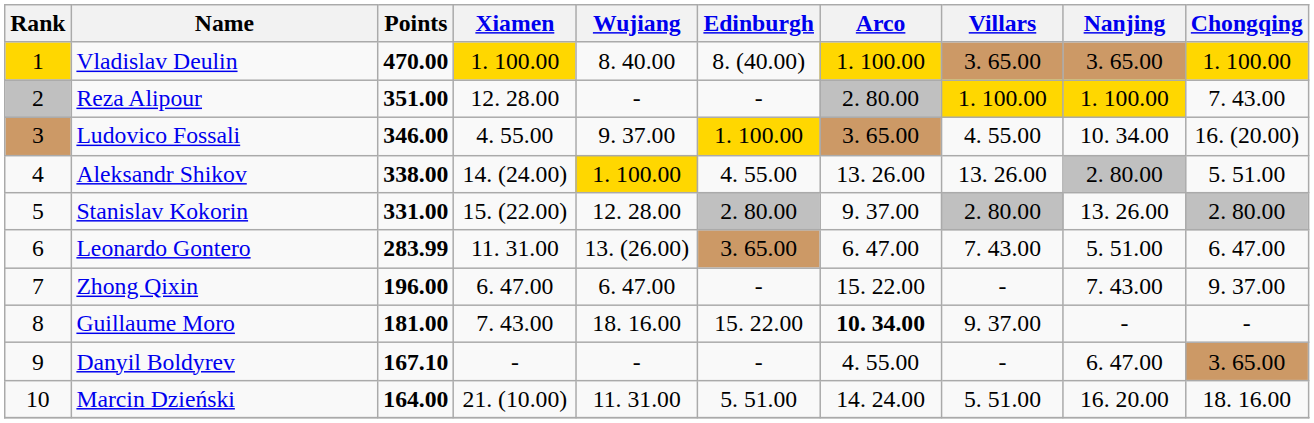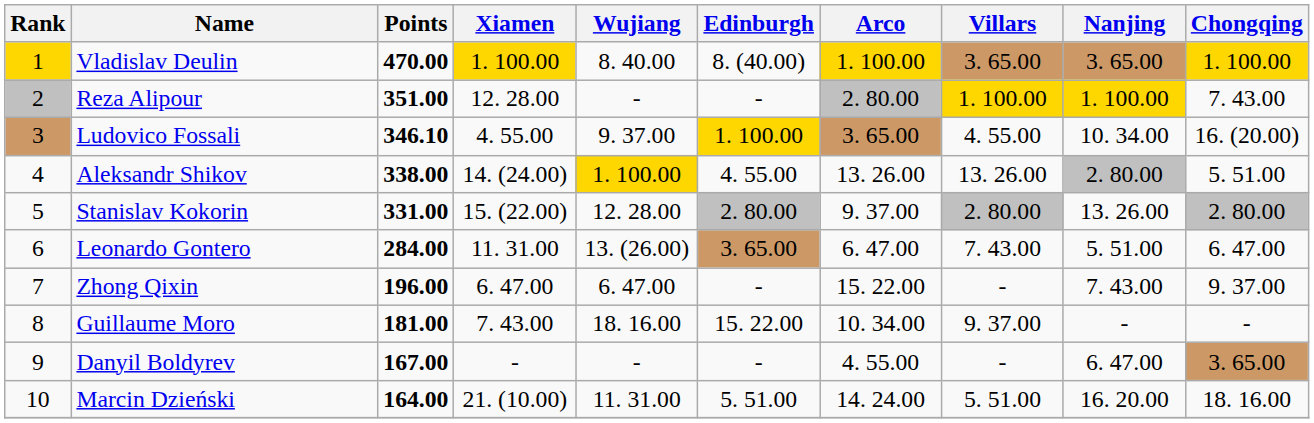Ludovico Fossali | Points: 346.00 -> 346.10
Leonardo Gontero | Points: 283.99 -> 284.00
Guillaume Moro | Arco: bold -> normal
Danyil Boldyrev | Points: 167.10 -> 167.00
